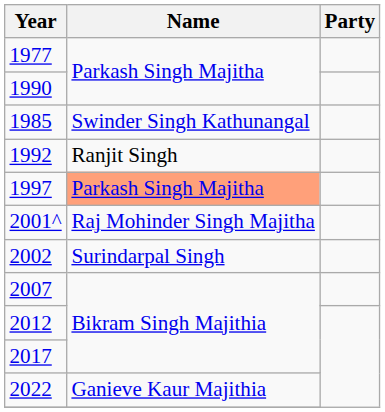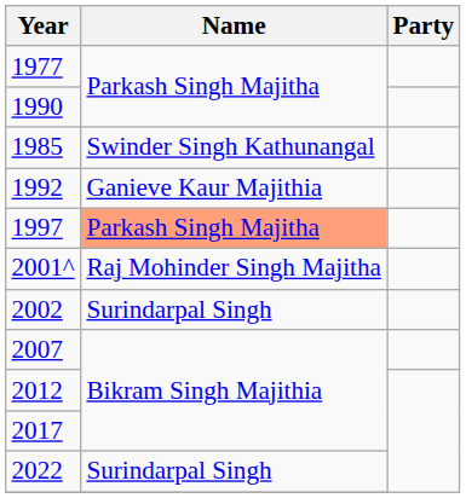1992 | Name: Ranjit Singh -> Ganieve Kaur Majithia
2022 | Name: Ganieve Kaur Majithia -> Surindarpal Singh
